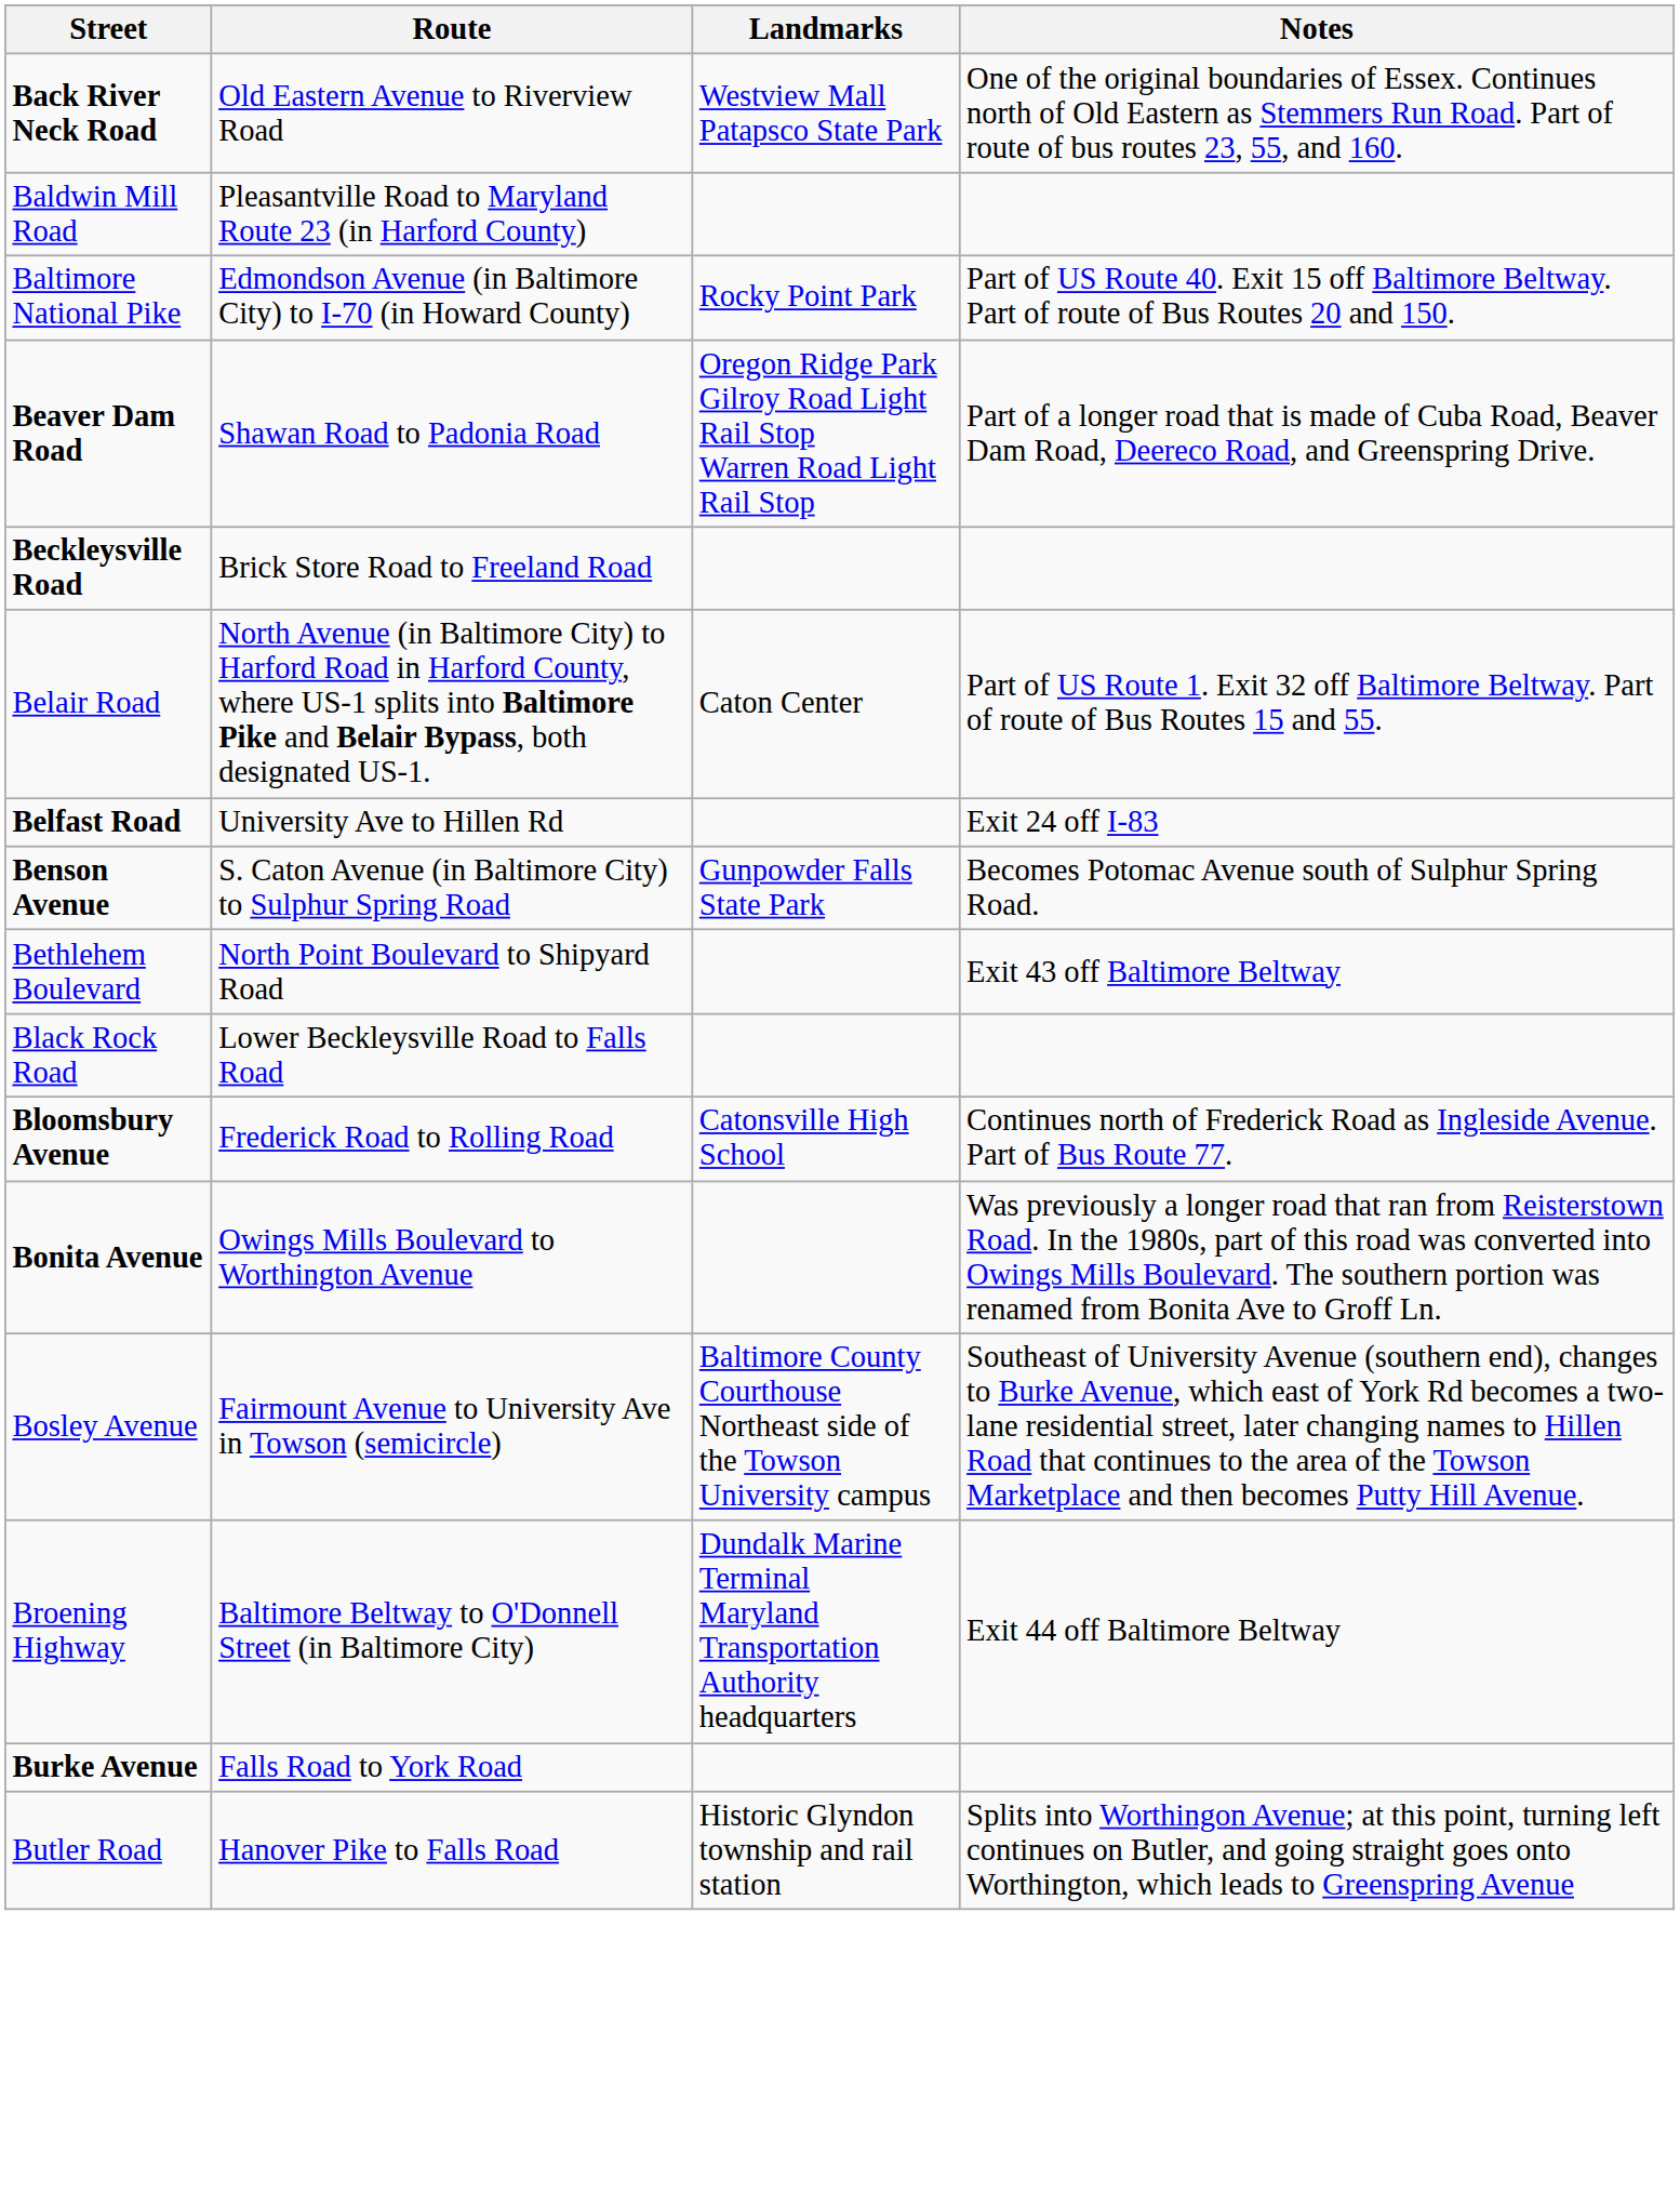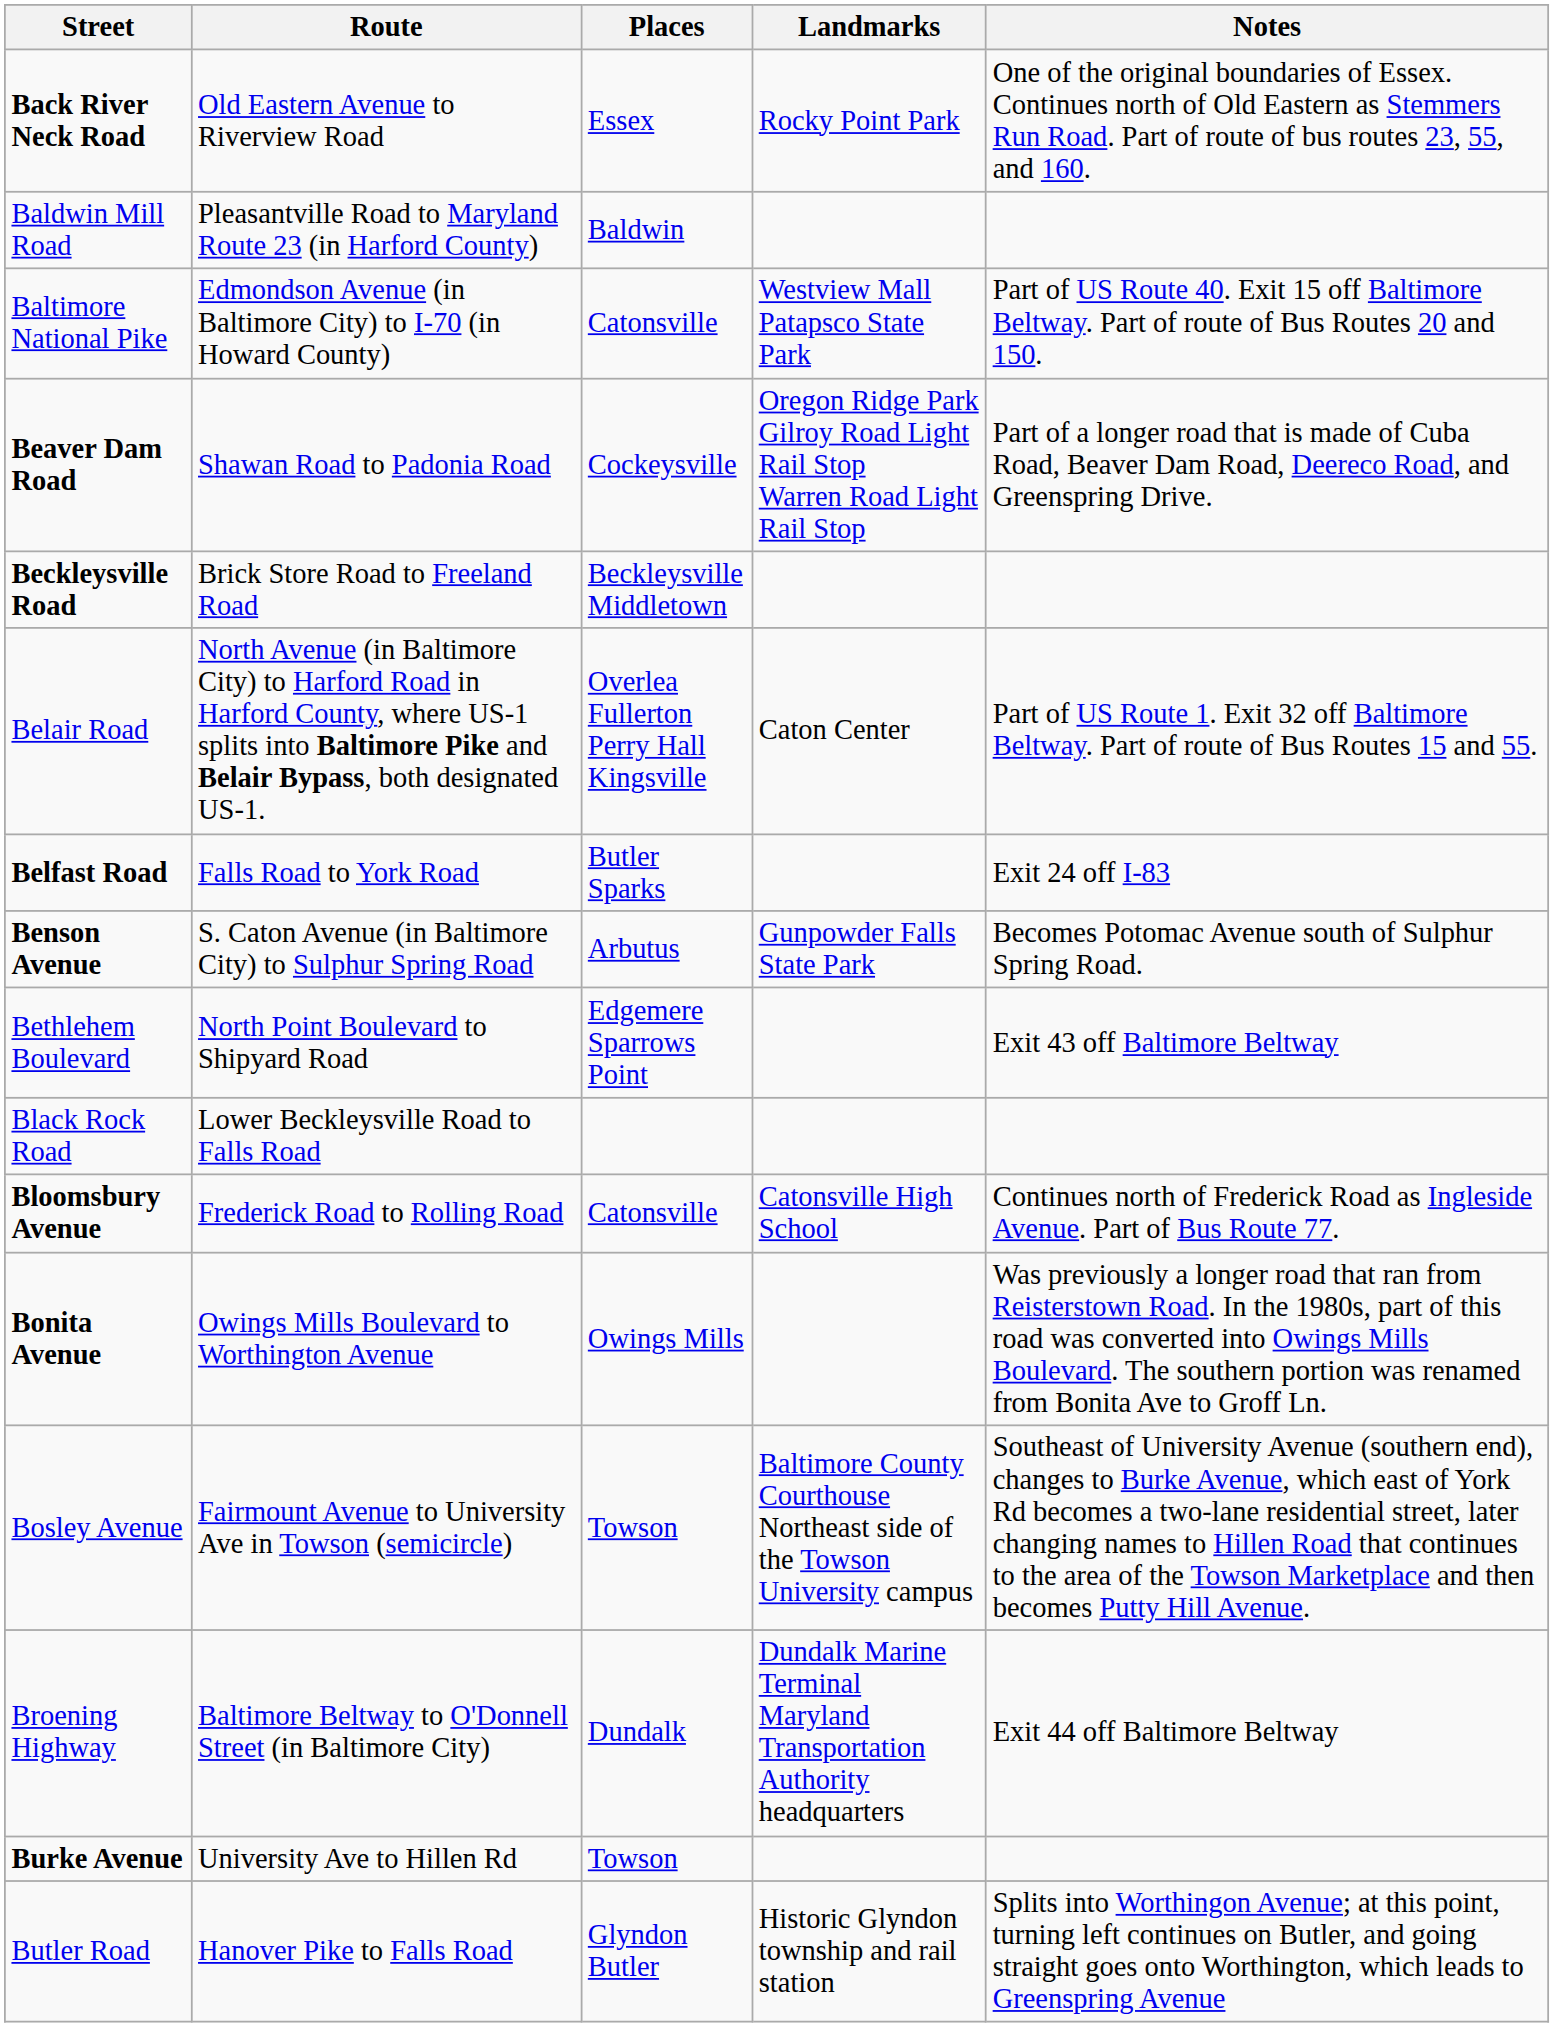+ column: Places | Essex | Baldwin | Catonsville | Cockeysville | Beckleysville Middletown | Overlea Fullerton Perry Hall Kingsville | Butler Sparks | Arbutus | Edgemere Sparrows Point | Catonsville | Owings Mills | Towson | Dundalk | Towson | Glyndon Butler
Back River Neck Road | Landmarks: Westview Mall Patapsco State Park -> Rocky Point Park
Baltimore National Pike | Landmarks: Rocky Point Park -> Westview Mall Patapsco State Park
Belfast Road | Route: University Ave to Hillen Rd -> Falls Road to York Road
Burke Avenue | Route: Falls Road to York Road -> University Ave to Hillen Rd
